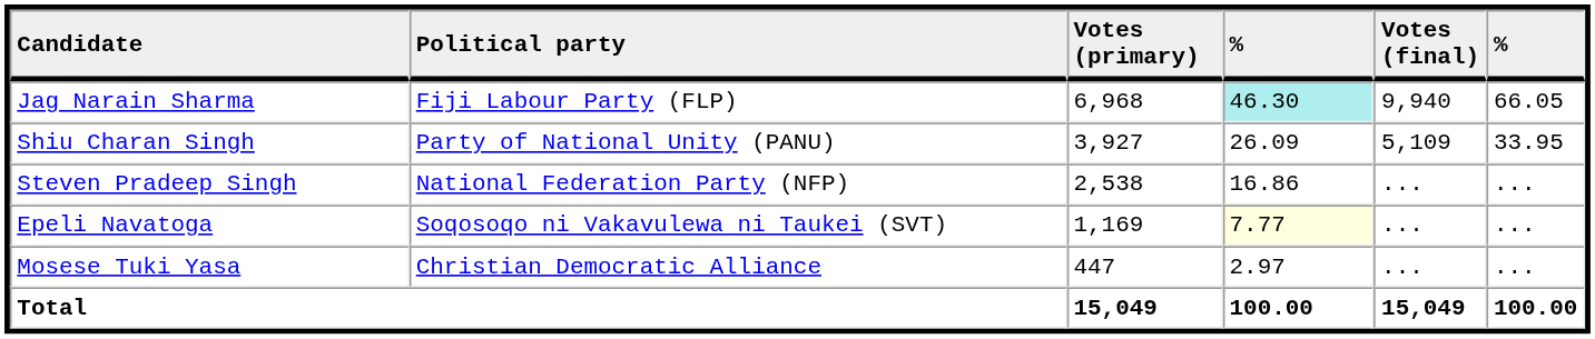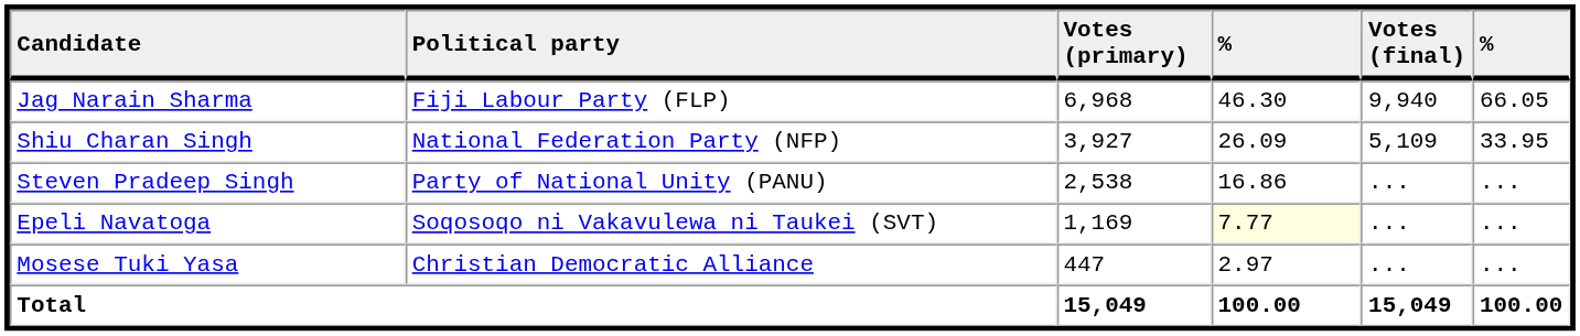Jag Narain Sharma | column 4: paleturquoise background -> no background
Shiu Charan Singh | Political party: Party of National Unity (PANU) -> National Federation Party (NFP)
Steven Pradeep Singh | Political party: National Federation Party (NFP) -> Party of National Unity (PANU)
